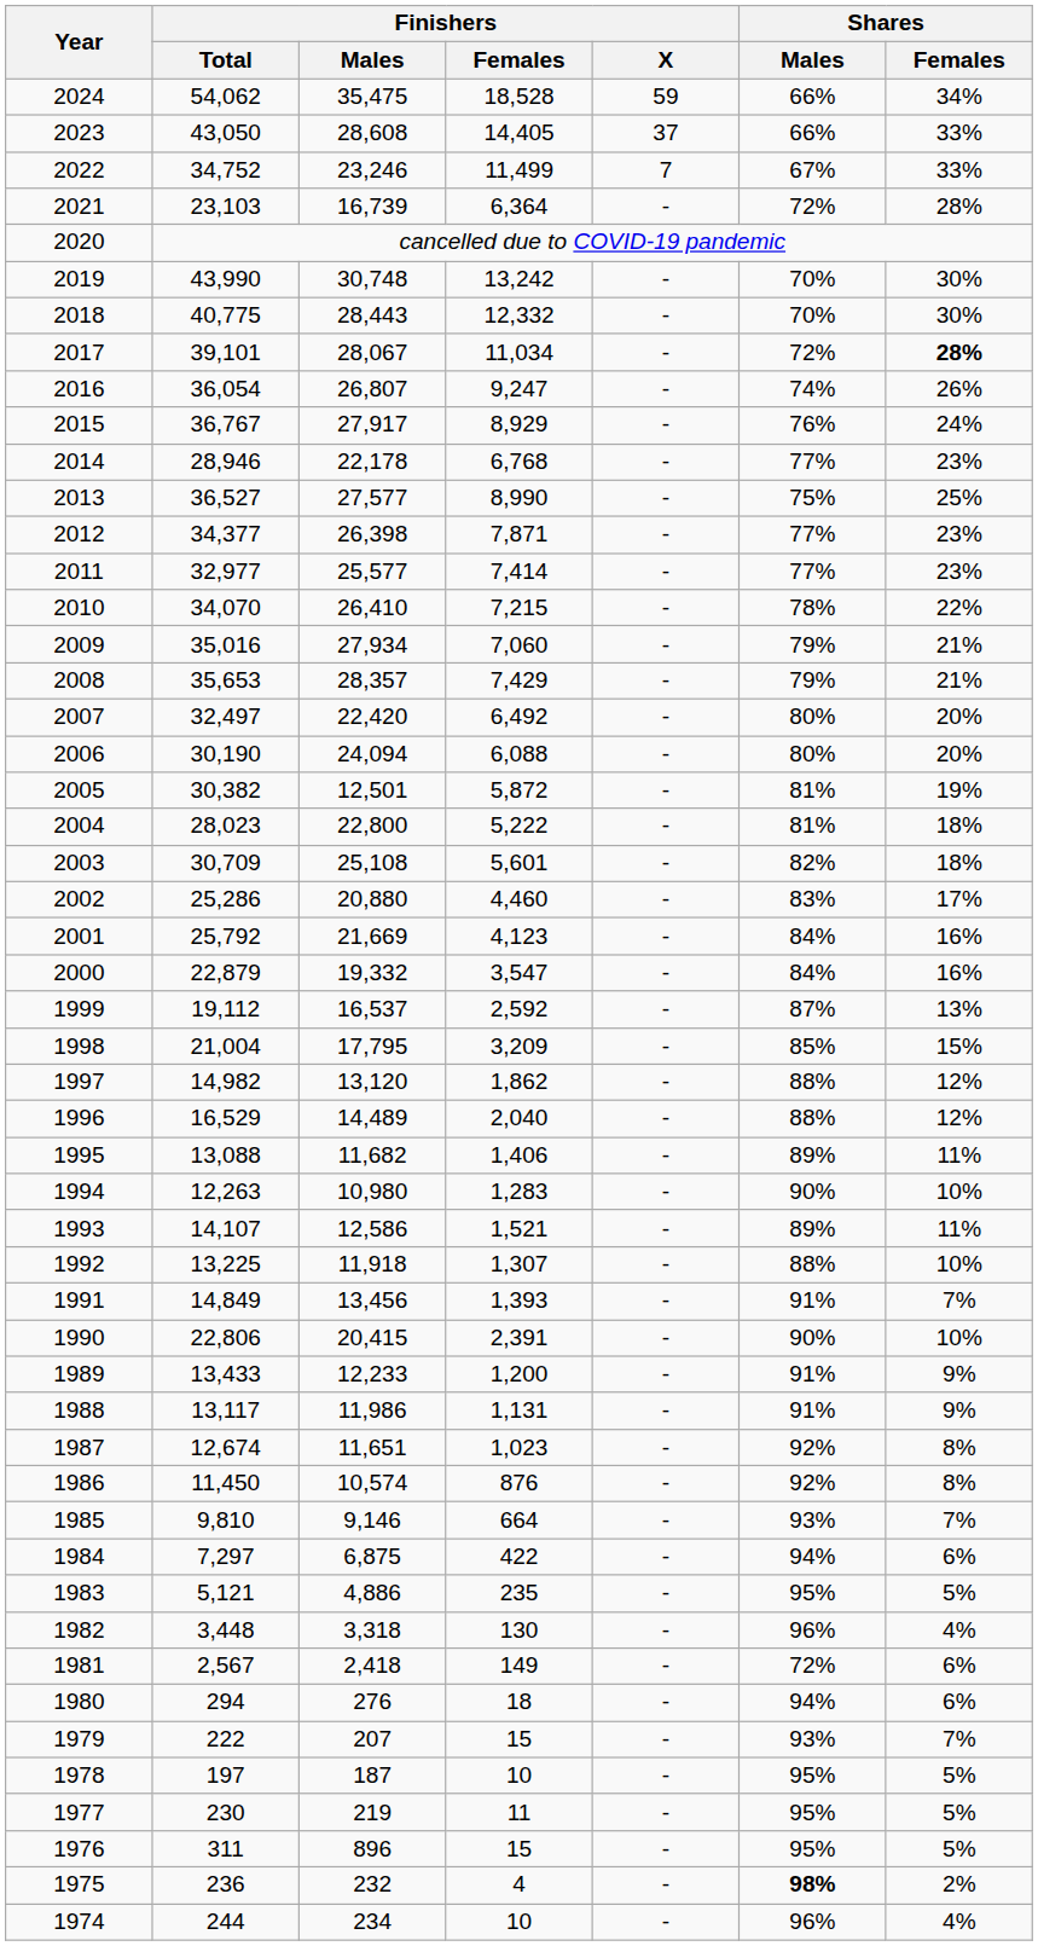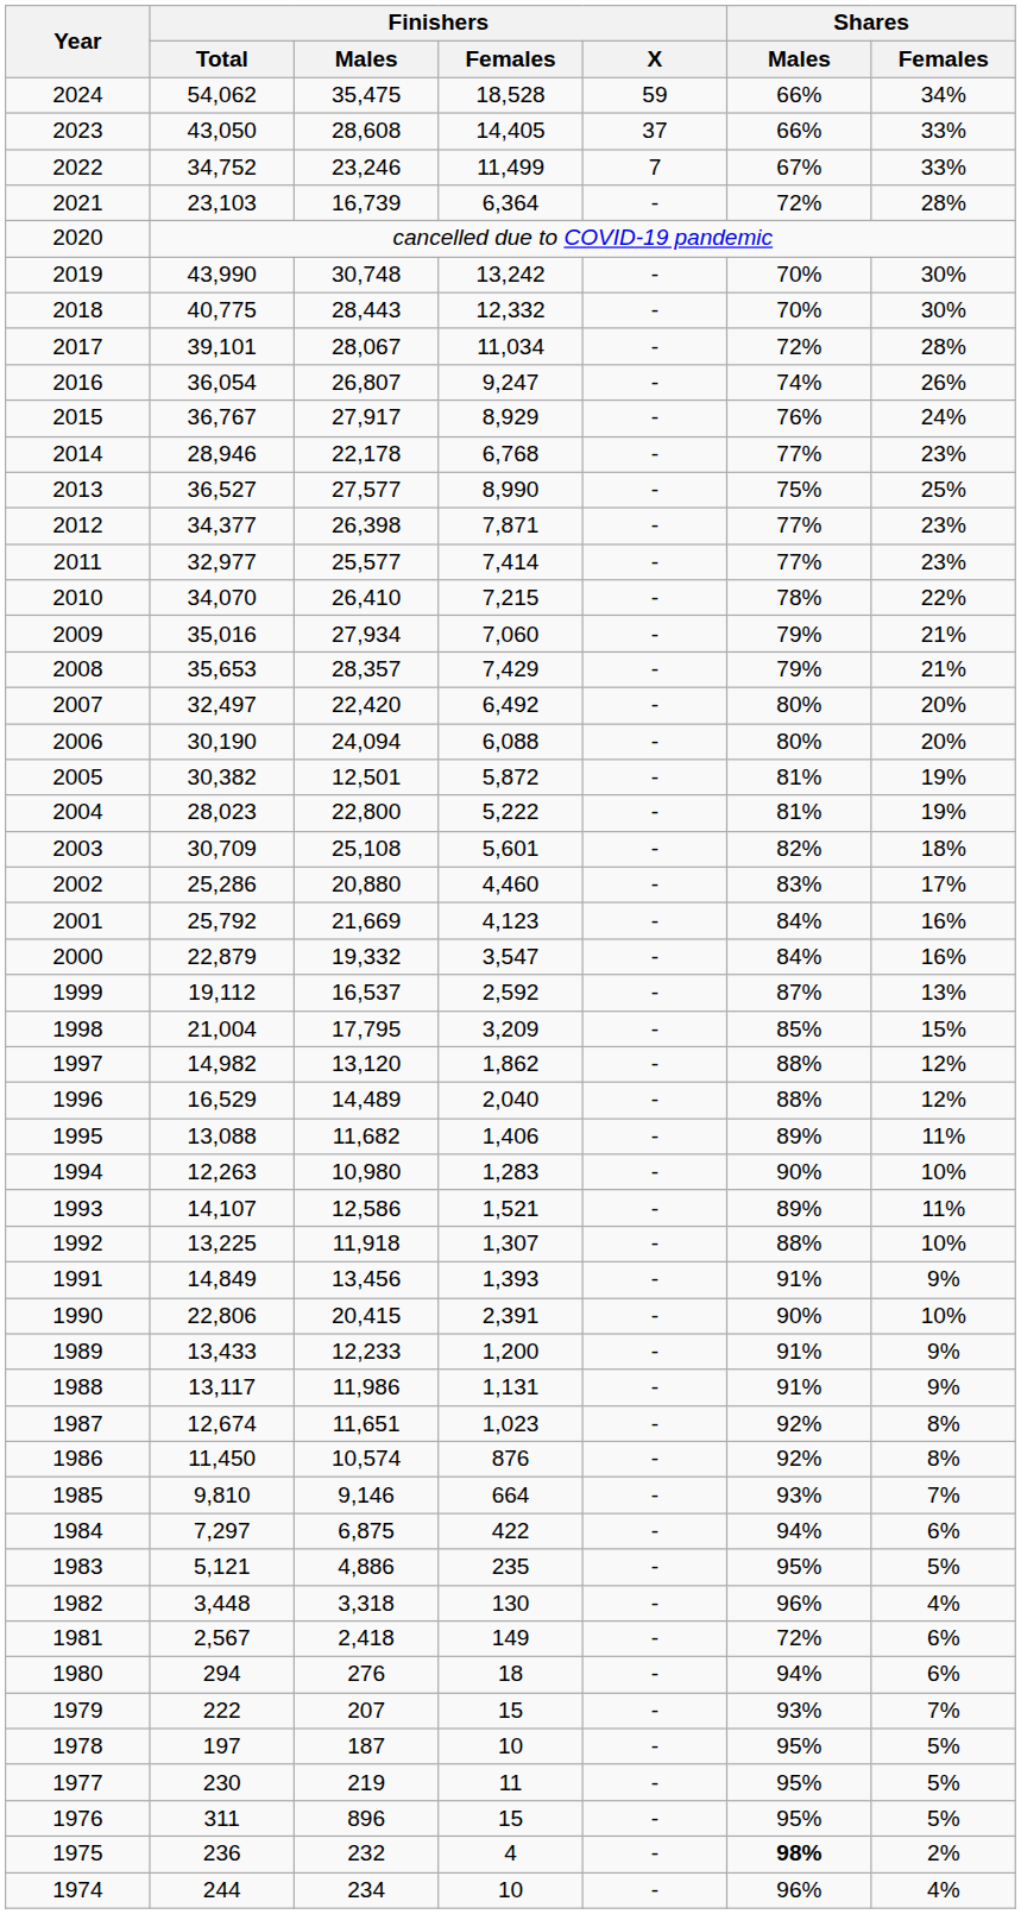2017 | Shares / Females: bold -> normal
2004 | Shares / Females: 18% -> 19%
1991 | Shares / Females: 7% -> 9%
